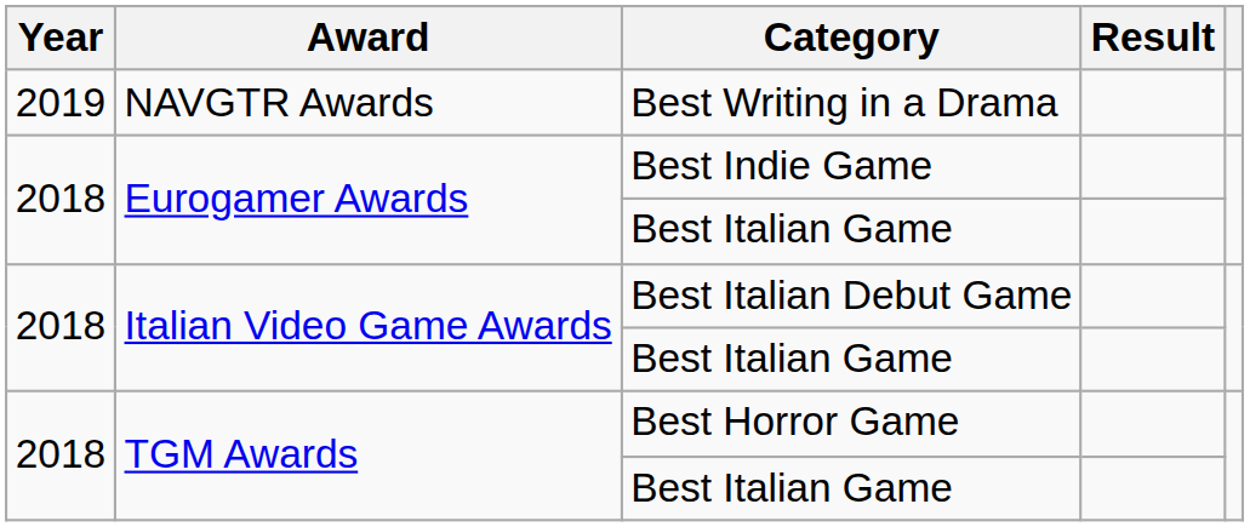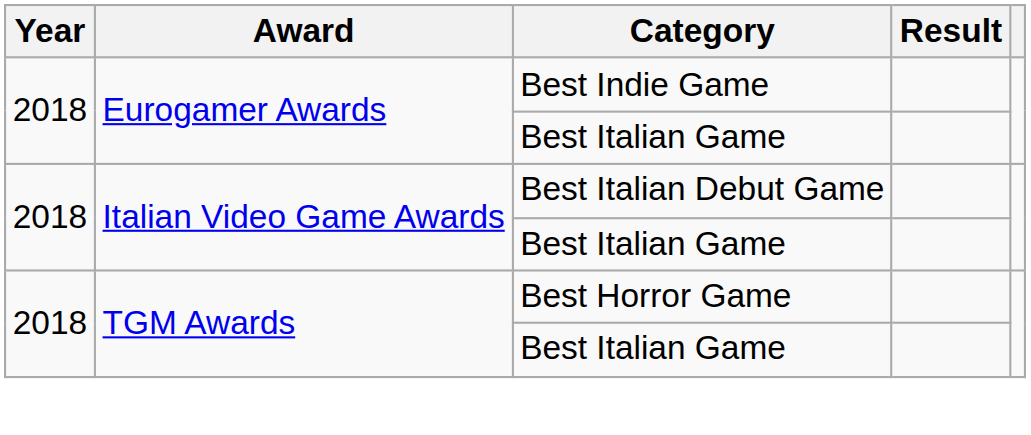- row: 2019 | NAVGTR Awards | Best Writing in a Drama
